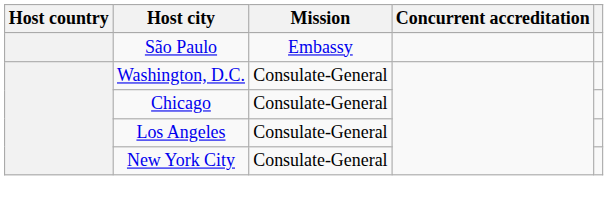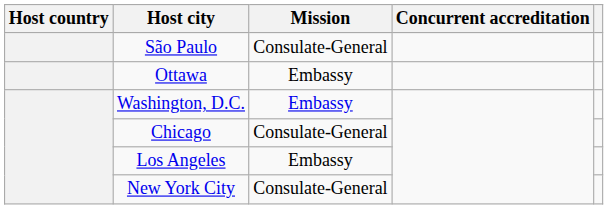São Paulo | Mission: Embassy -> Consulate-General
+ row: Ottawa | Embassy
Washington, D.C. | Mission: Consulate-General -> Embassy
Los Angeles | Mission: Consulate-General -> Embassy
